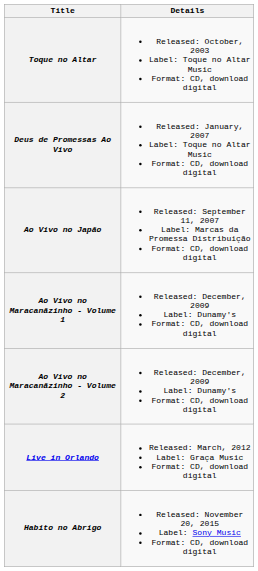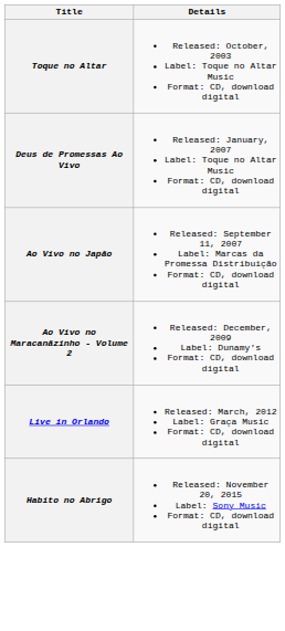- row: Ao Vivo no Maracanãzinho - Volume 1 | Released: December, 2009 Label: Dunamy's Format: CD, download digital
